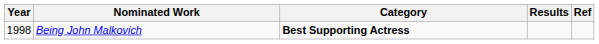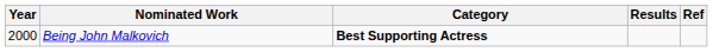Being John Malkovich | Year: 1998 -> 2000
